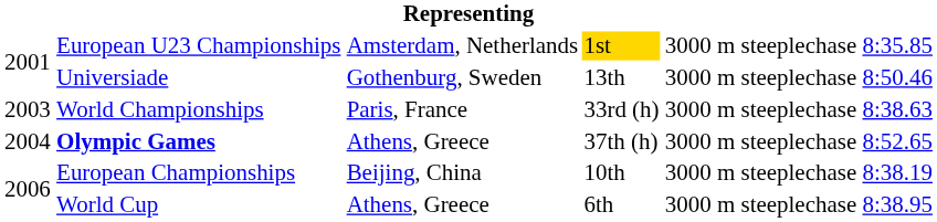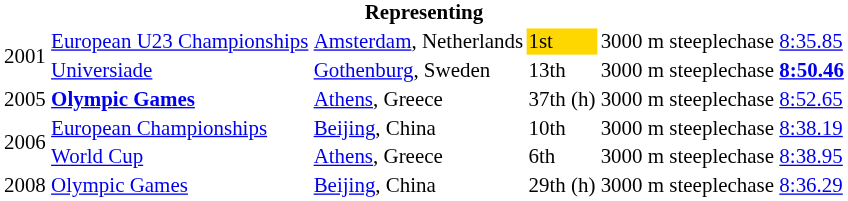13th | column 6: normal -> bold
- row: 2003 | World Championships | Paris, France | 33rd (h) | 3000 m steeplechase | 8:38.63
37th (h) | column 1: 2004 -> 2005
+ row: 2008 | Olympic Games | Beijing, China | 29th (h) | 3000 m steeplechase | 8:36.29
